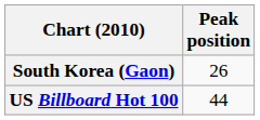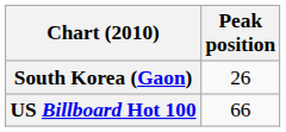US Billboard Hot 100 | Peak position: 44 -> 66
